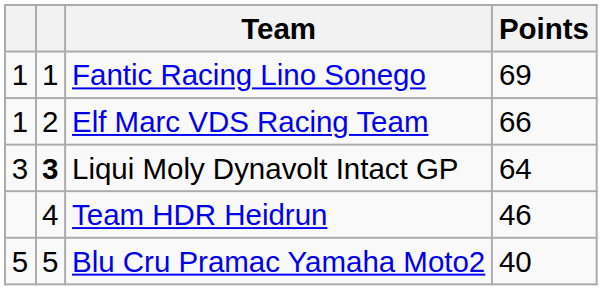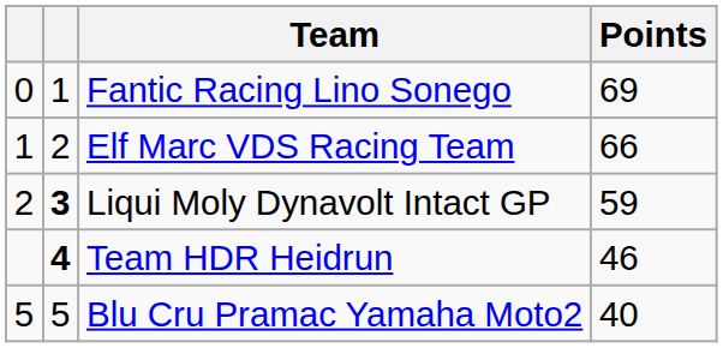Fantic Racing Lino Sonego | column 1: 1 -> 0
Liqui Moly Dynavolt Intact GP | column 1: 3 -> 2
Liqui Moly Dynavolt Intact GP | Points: 64 -> 59
Team HDR Heidrun | column 2: normal -> bold
